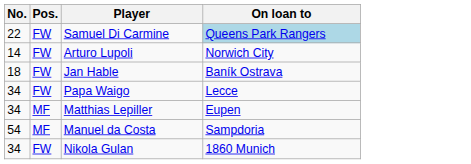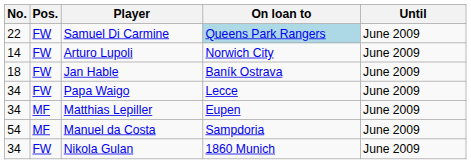+ column: Until | June 2009 | June 2009 | June 2009 | June 2009 | June 2009 | June 2009 | June 2009
